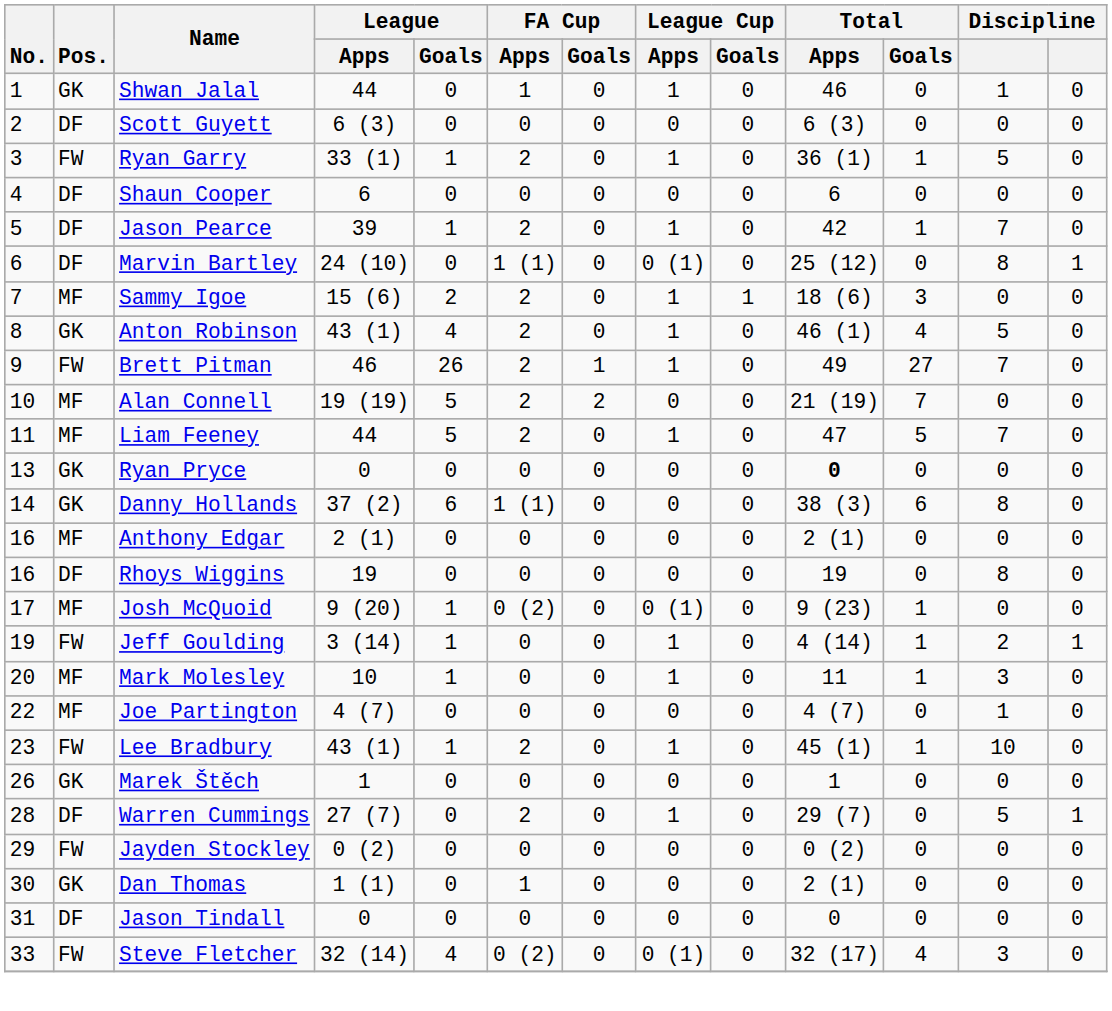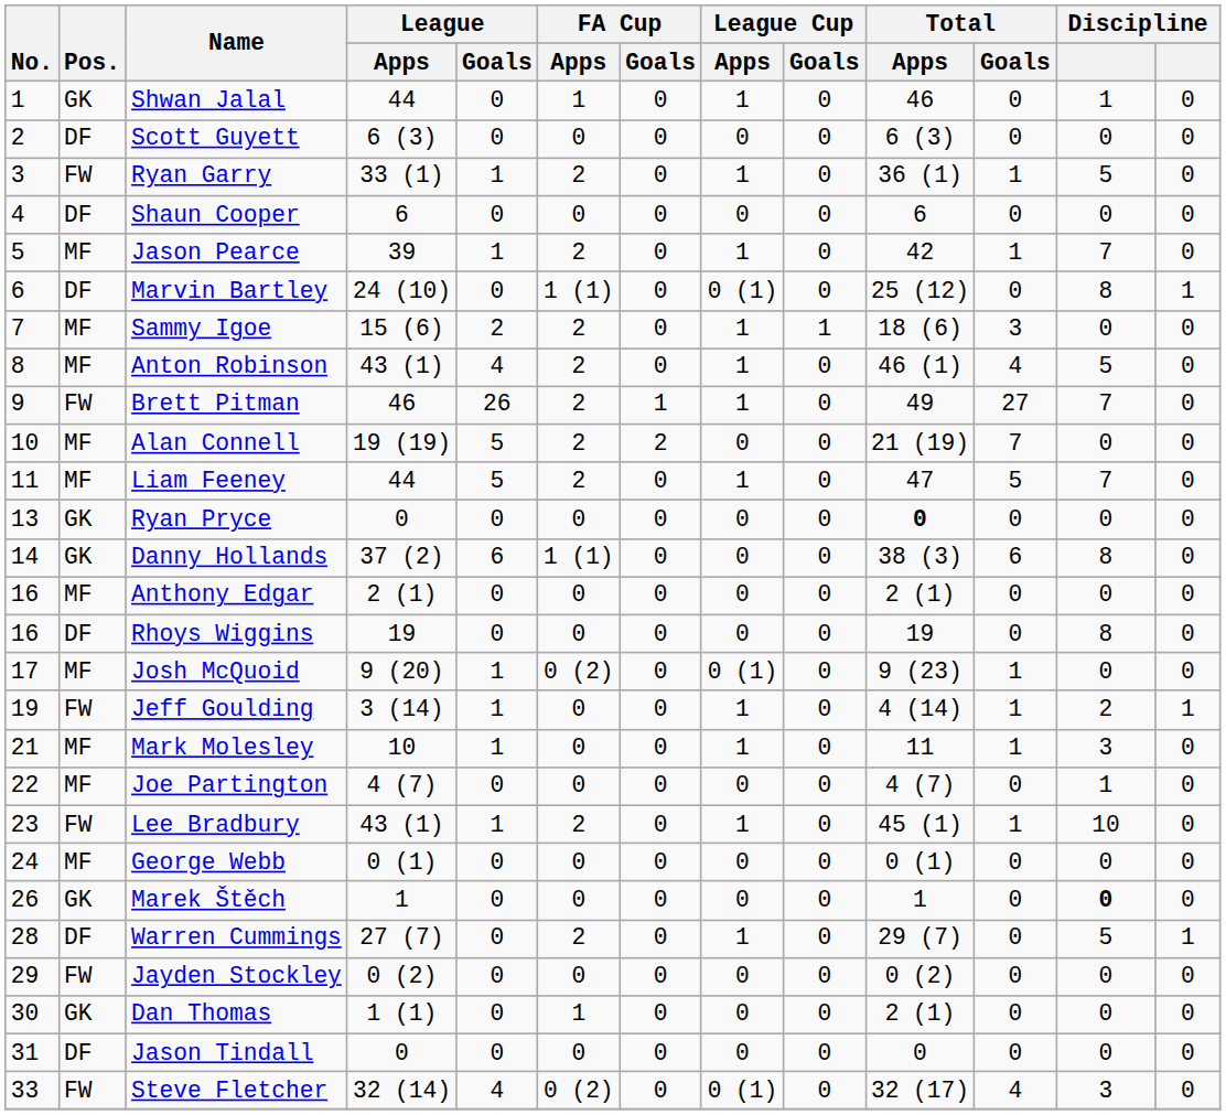Jason Pearce | Pos.: DF -> MF
Anton Robinson | Pos.: GK -> MF
Mark Molesley | No.: 20 -> 21
+ row: 24 | MF | George Webb | 0 (1) | 0 | 0 | 0 | 0 | 0 | 0 (1) | 0 | 0 | 0
Marek Štěch | column 12: normal -> bold
